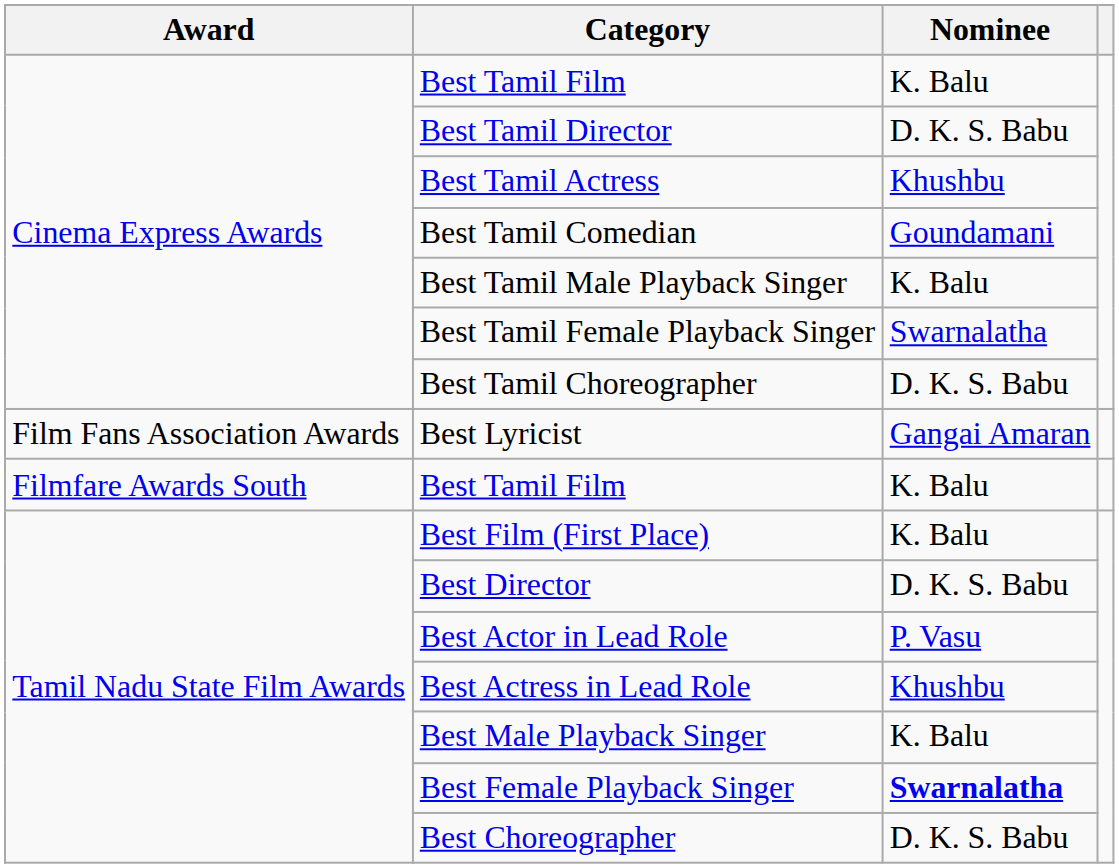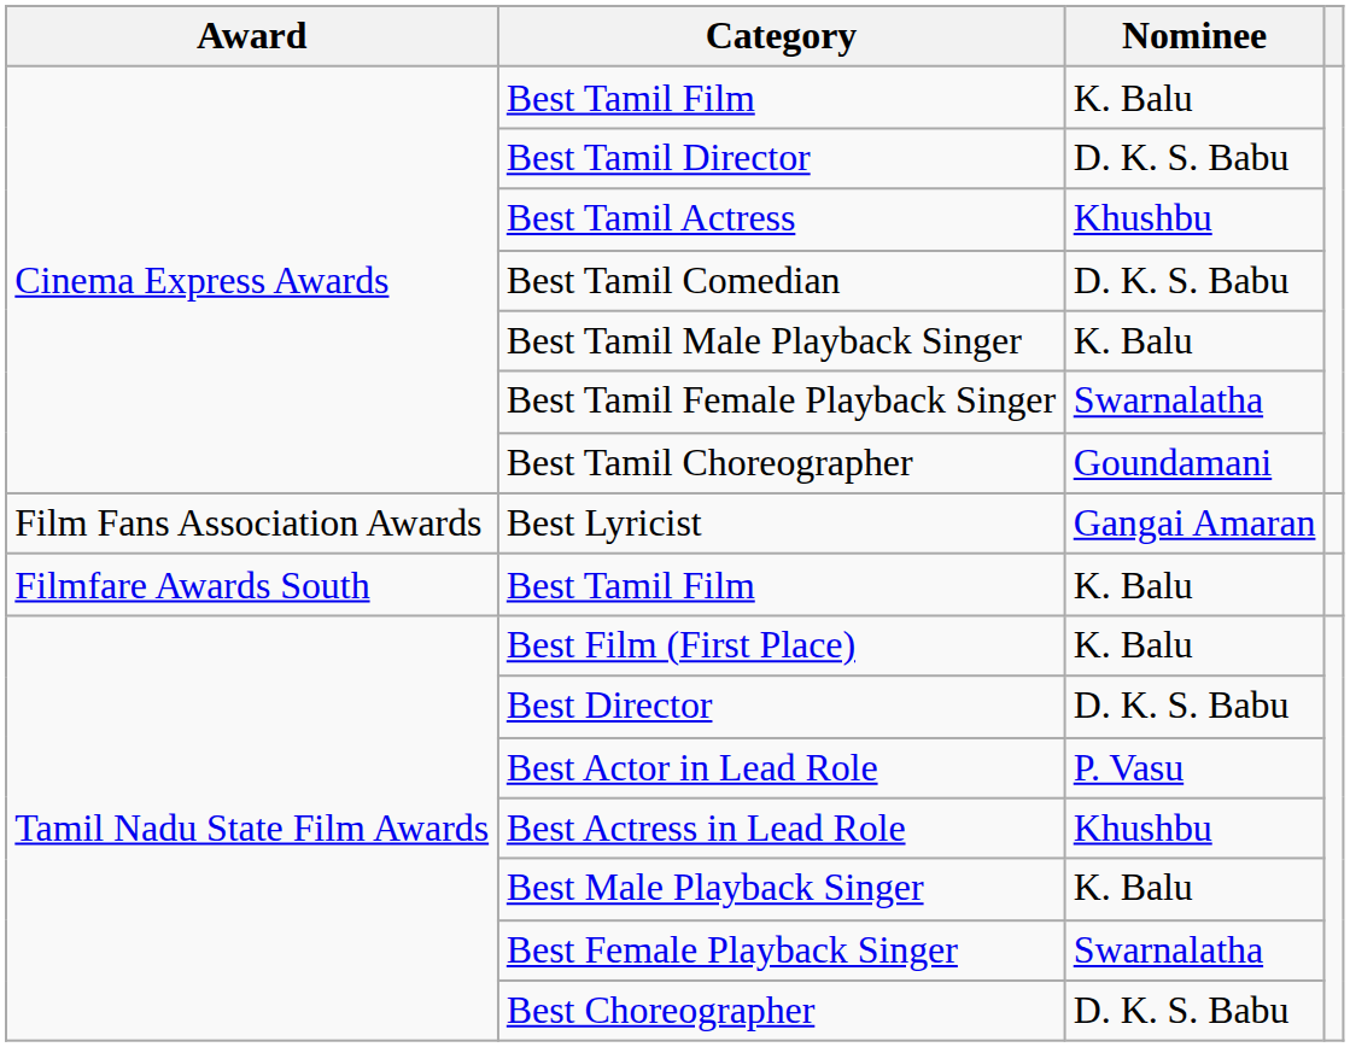Best Tamil Comedian | Nominee: Goundamani -> D. K. S. Babu
Best Tamil Choreographer | Nominee: D. K. S. Babu -> Goundamani
Best Female Playback Singer | Nominee: bold -> normal
